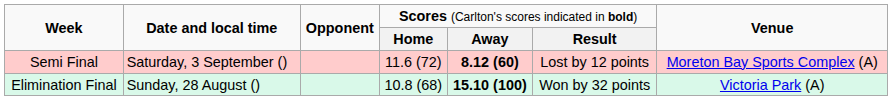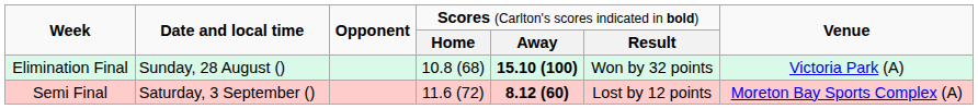rows swapped: Elimination Final <-> Semi Final
